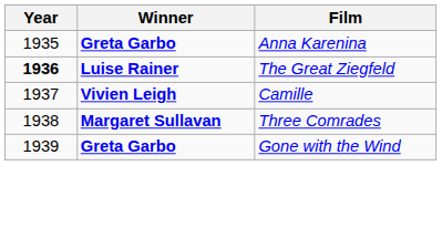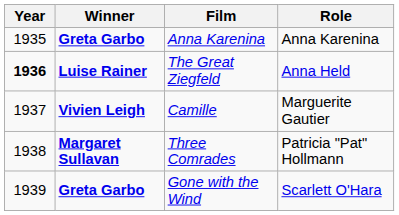+ column: Role | Anna Karenina | Anna Held | Marguerite Gautier | Patricia "Pat" Hollmann | Scarlett O'Hara
